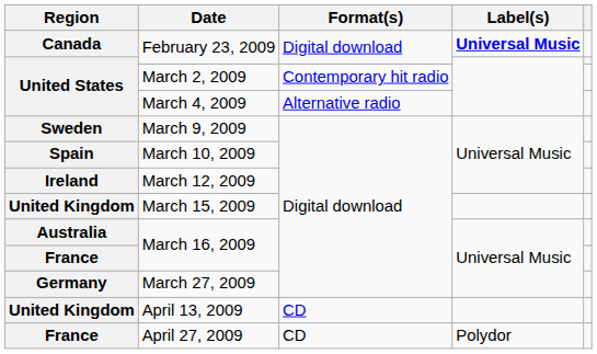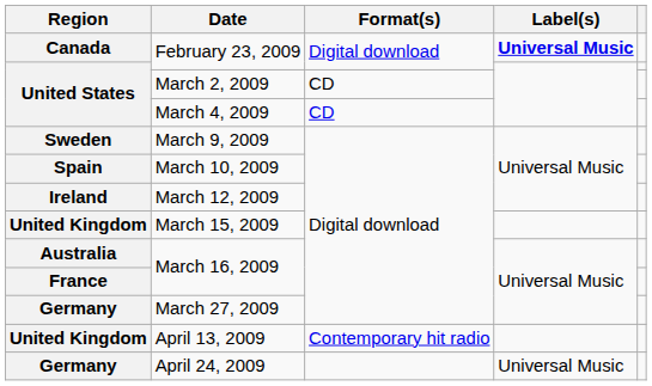March 2, 2009 | Format(s): Contemporary hit radio -> CD
March 4, 2009 | Format(s): Alternative radio -> CD
April 13, 2009 | Format(s): CD -> Contemporary hit radio
+ row: Germany | April 24, 2009 | Universal Music
- row: France | April 27, 2009 | CD | Polydor
